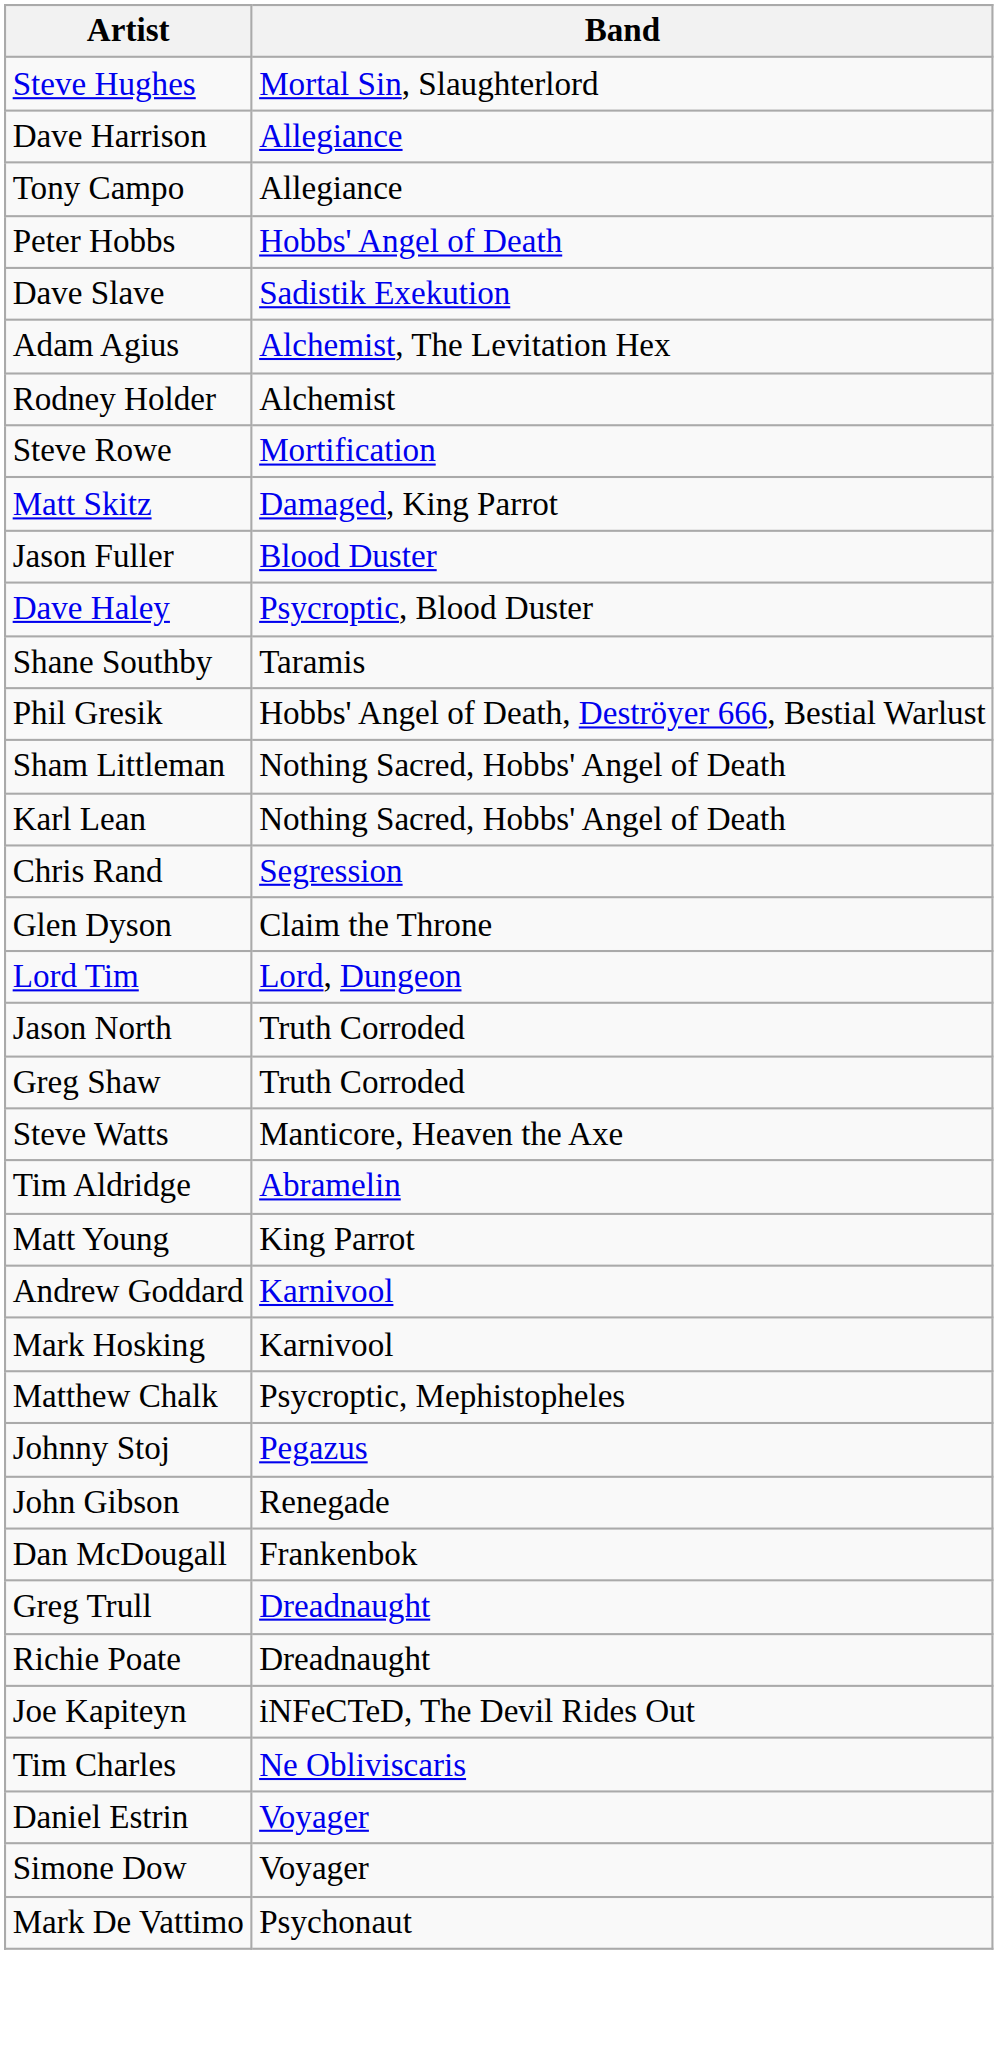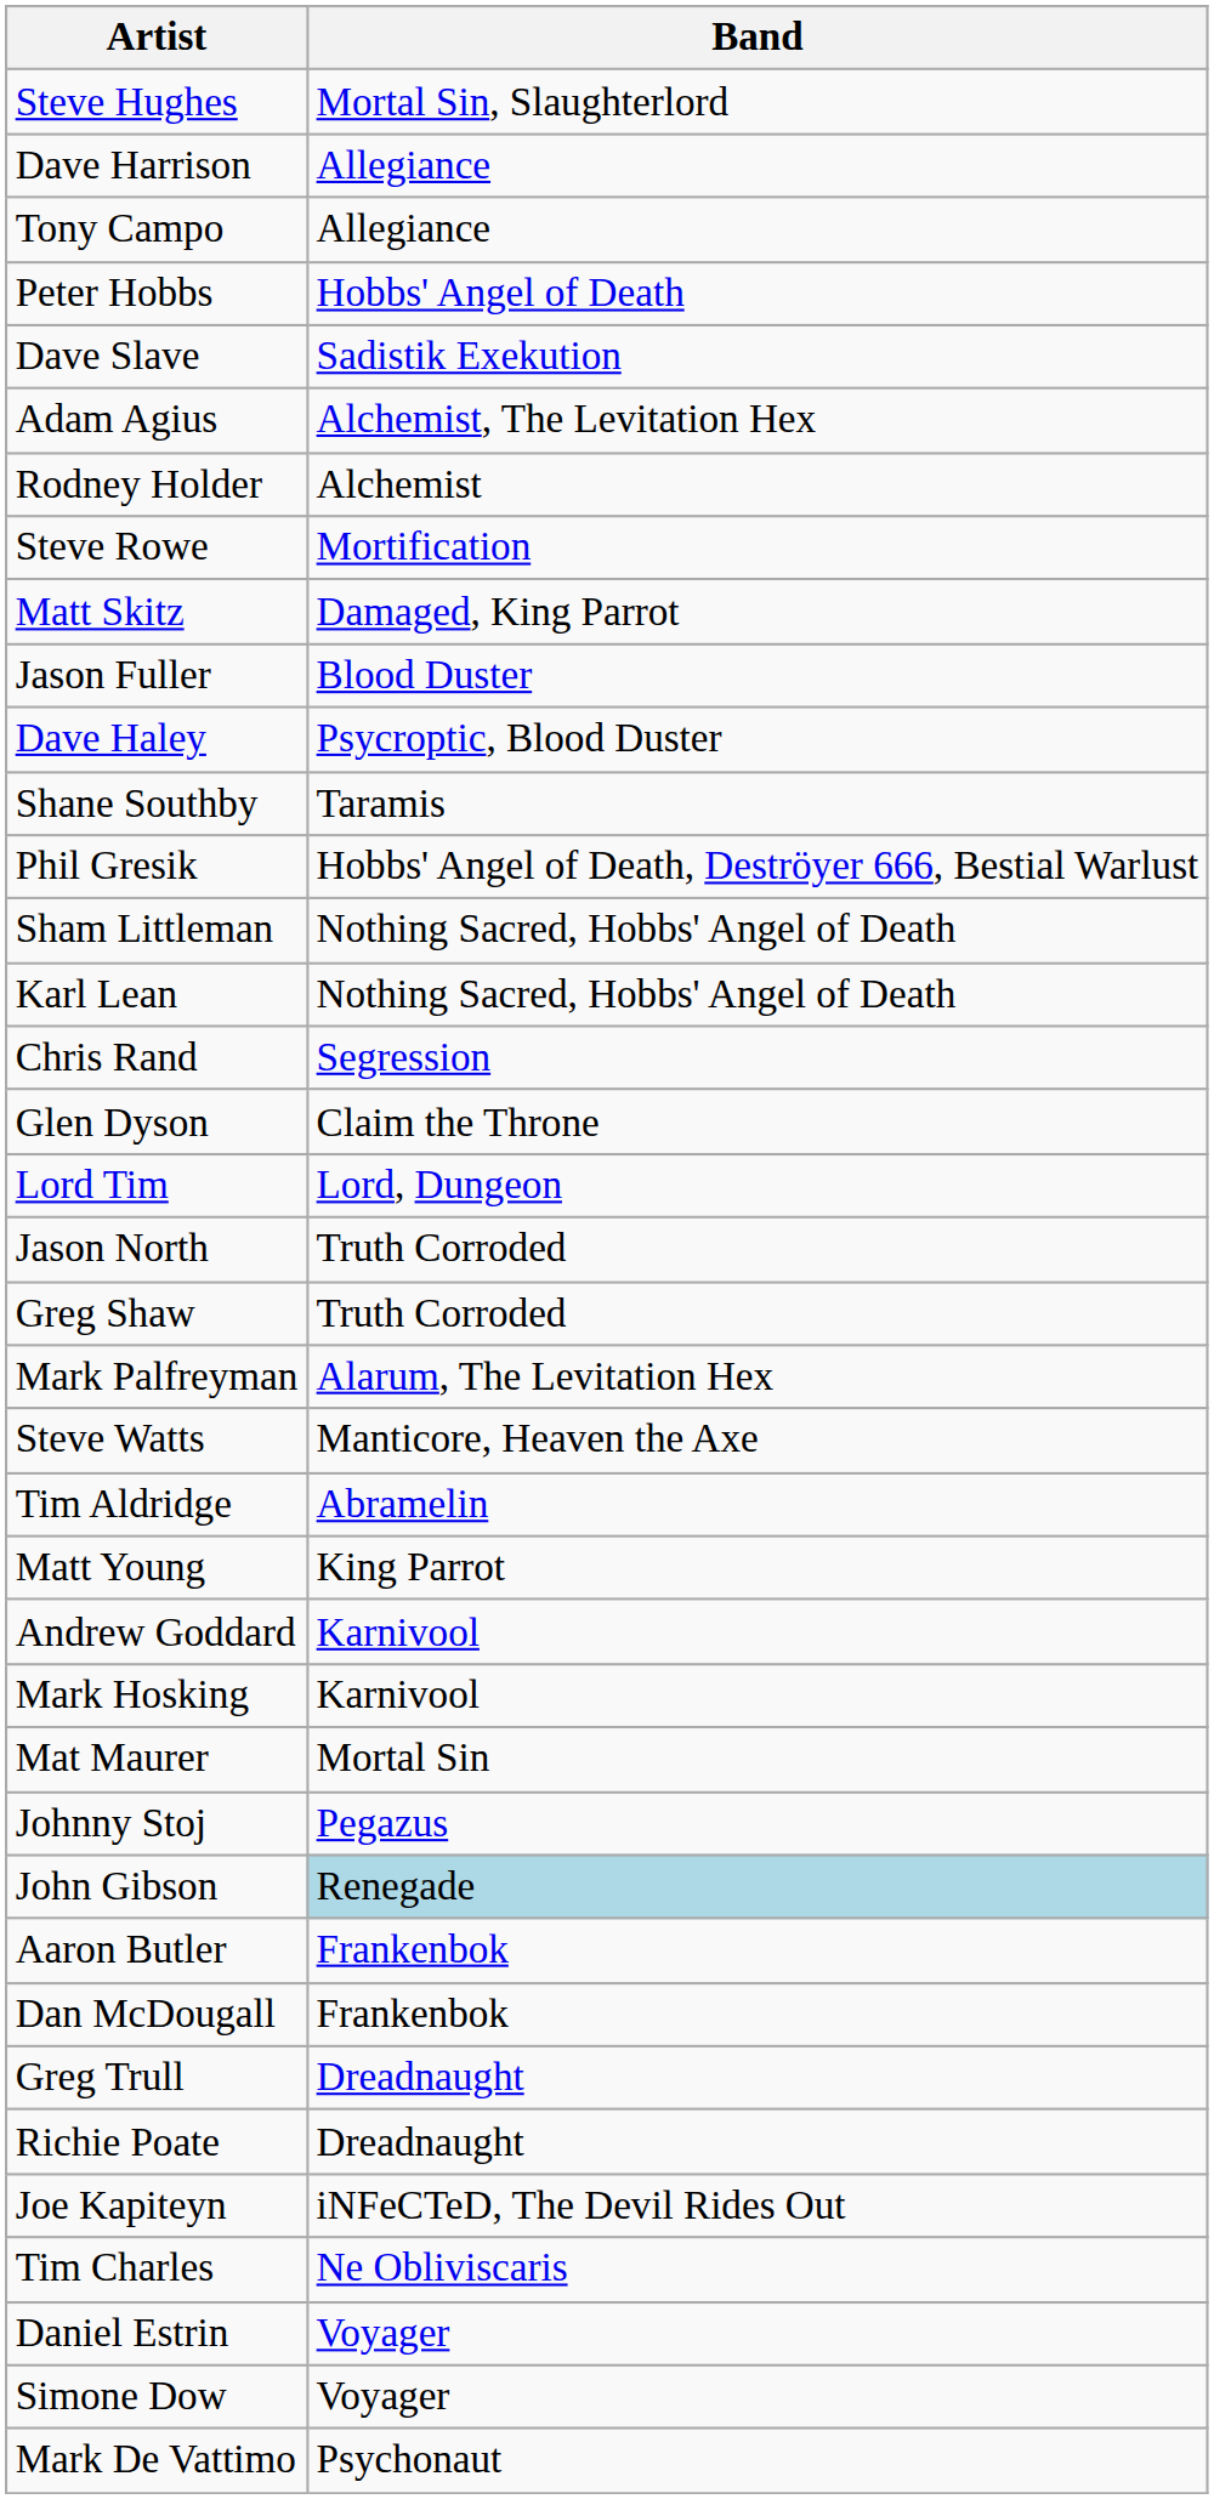+ row: Mark Palfreyman | Alarum, The Levitation Hex
- row: Matthew Chalk | Psycroptic, Mephistopheles
+ row: Mat Maurer | Mortal Sin
John Gibson | Band: no background -> lightblue background
+ row: Aaron Butler | Frankenbok
